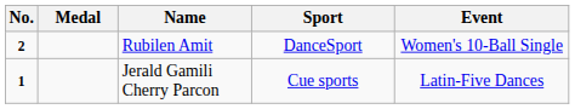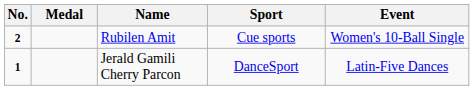Rubilen Amit | Sport: DanceSport -> Cue sports
Jerald Gamili Cherry Parcon | Sport: Cue sports -> DanceSport
